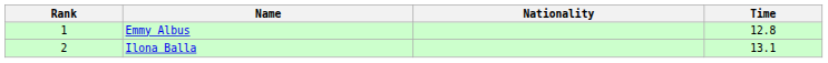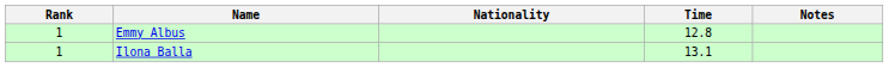+ column: Notes
Ilona Balla | Rank: 2 -> 1
